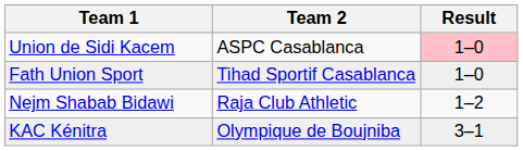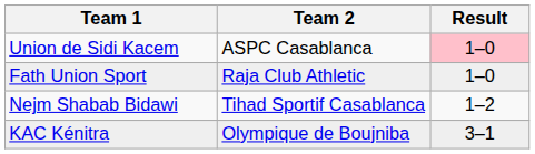Fath Union Sport | Team 2: Tihad Sportif Casablanca -> Raja Club Athletic
Nejm Shabab Bidawi | Team 2: Raja Club Athletic -> Tihad Sportif Casablanca
